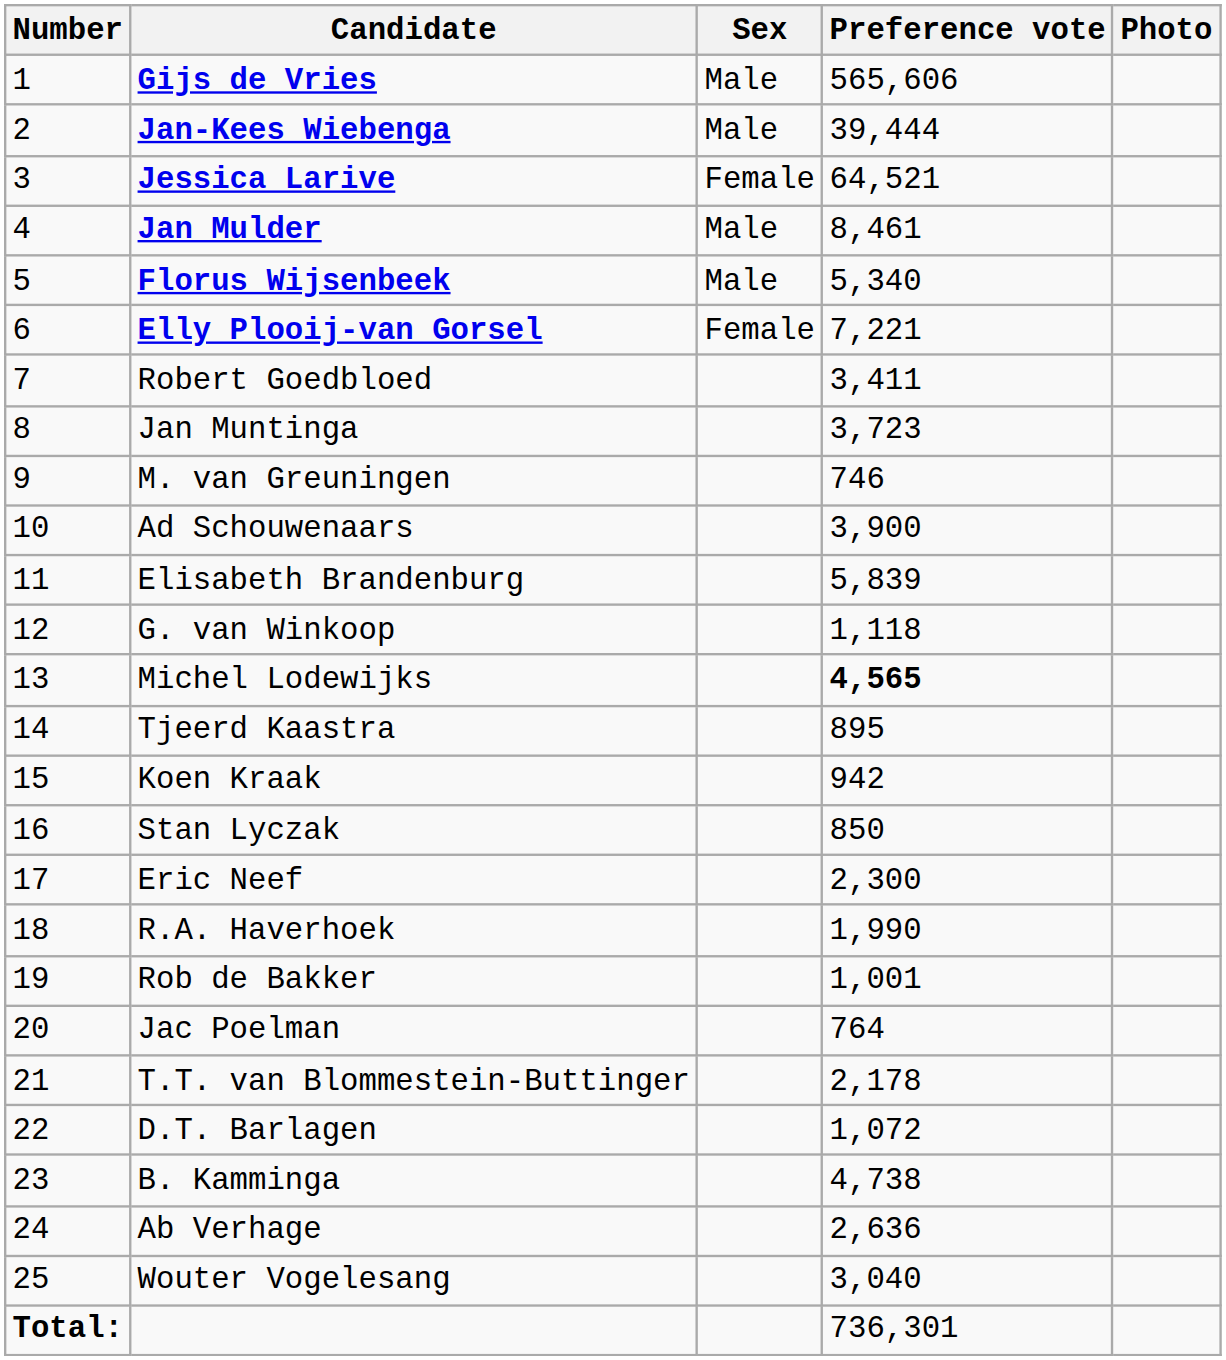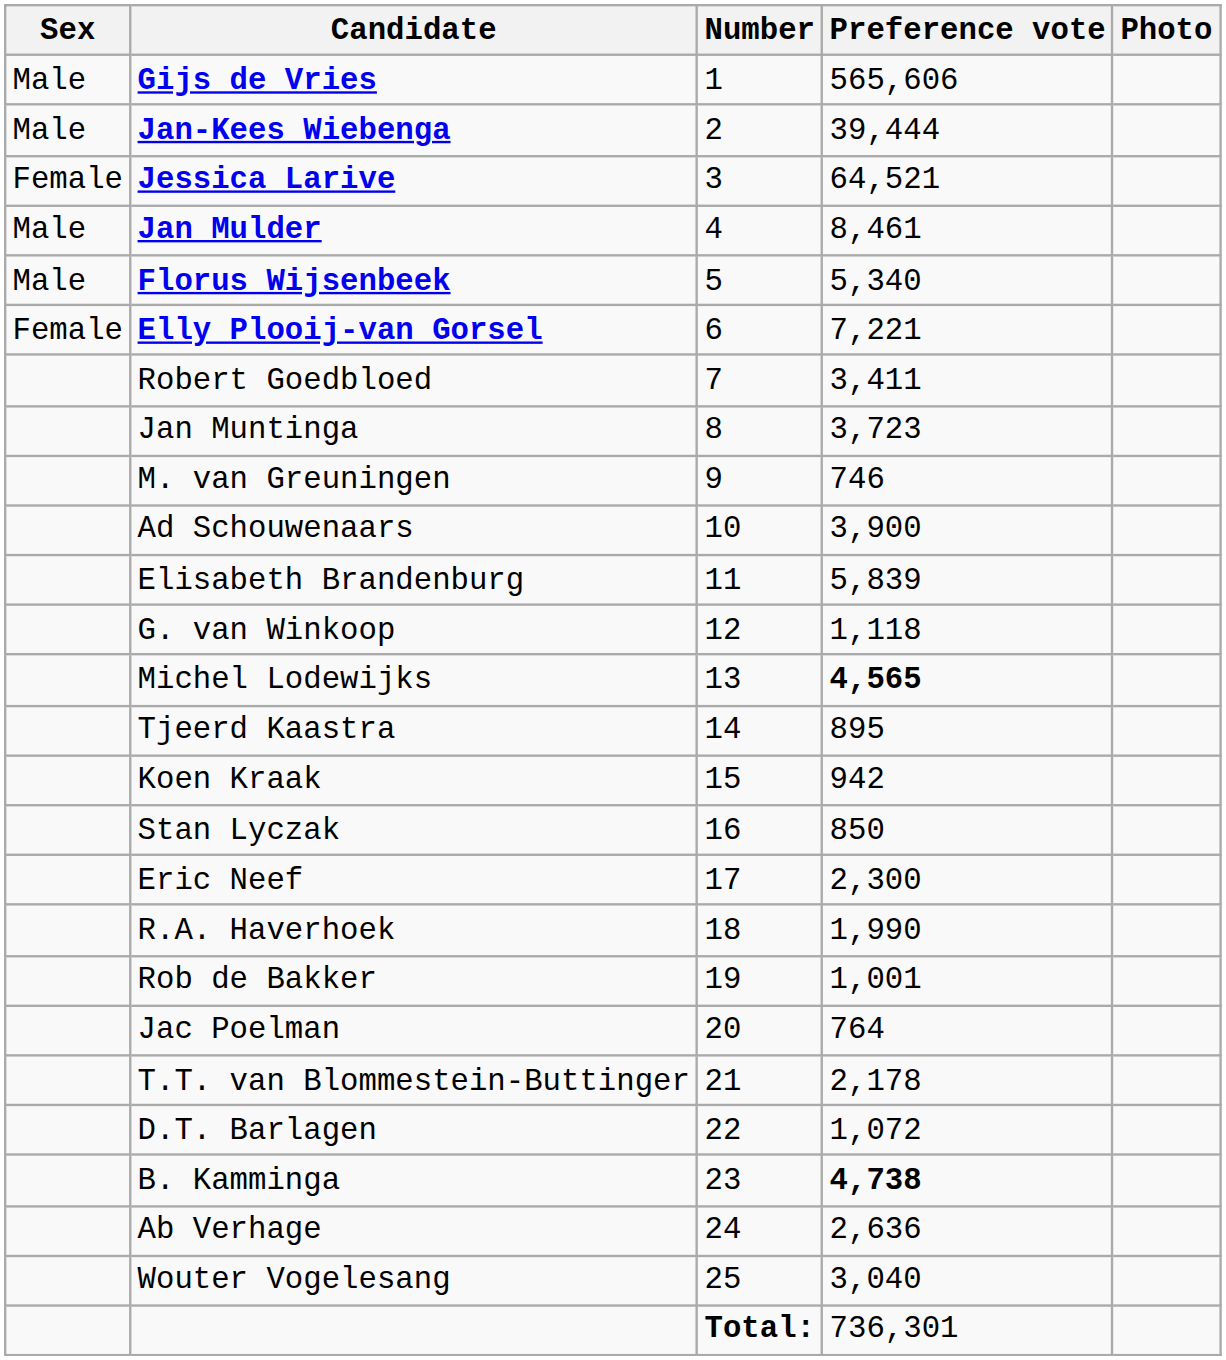columns swapped: Number <-> Sex
B. Kamminga | Preference vote: normal -> bold
